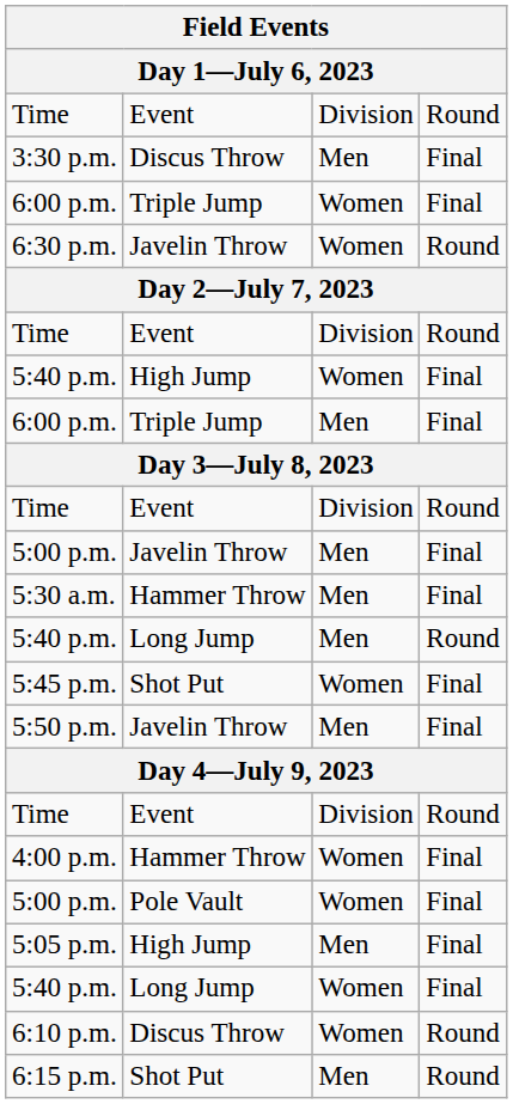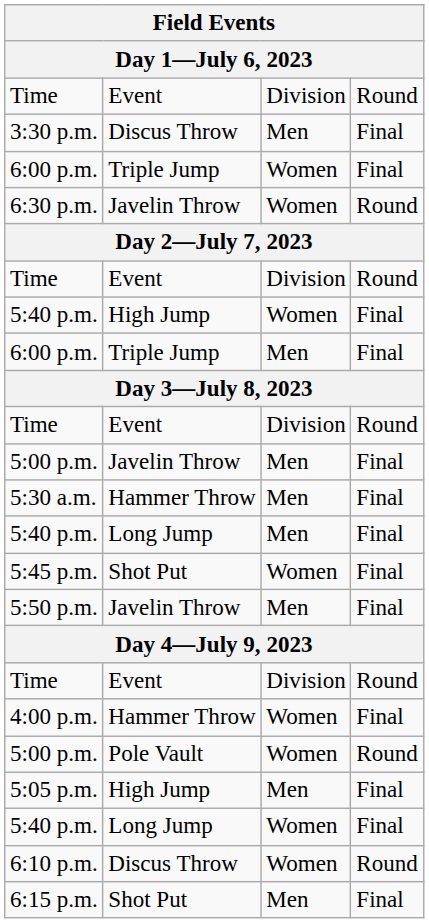5:40 p.m. / Men | column 4: Round -> Final
5:00 p.m. / Women | column 4: Final -> Round
6:15 p.m. | column 4: Round -> Final
